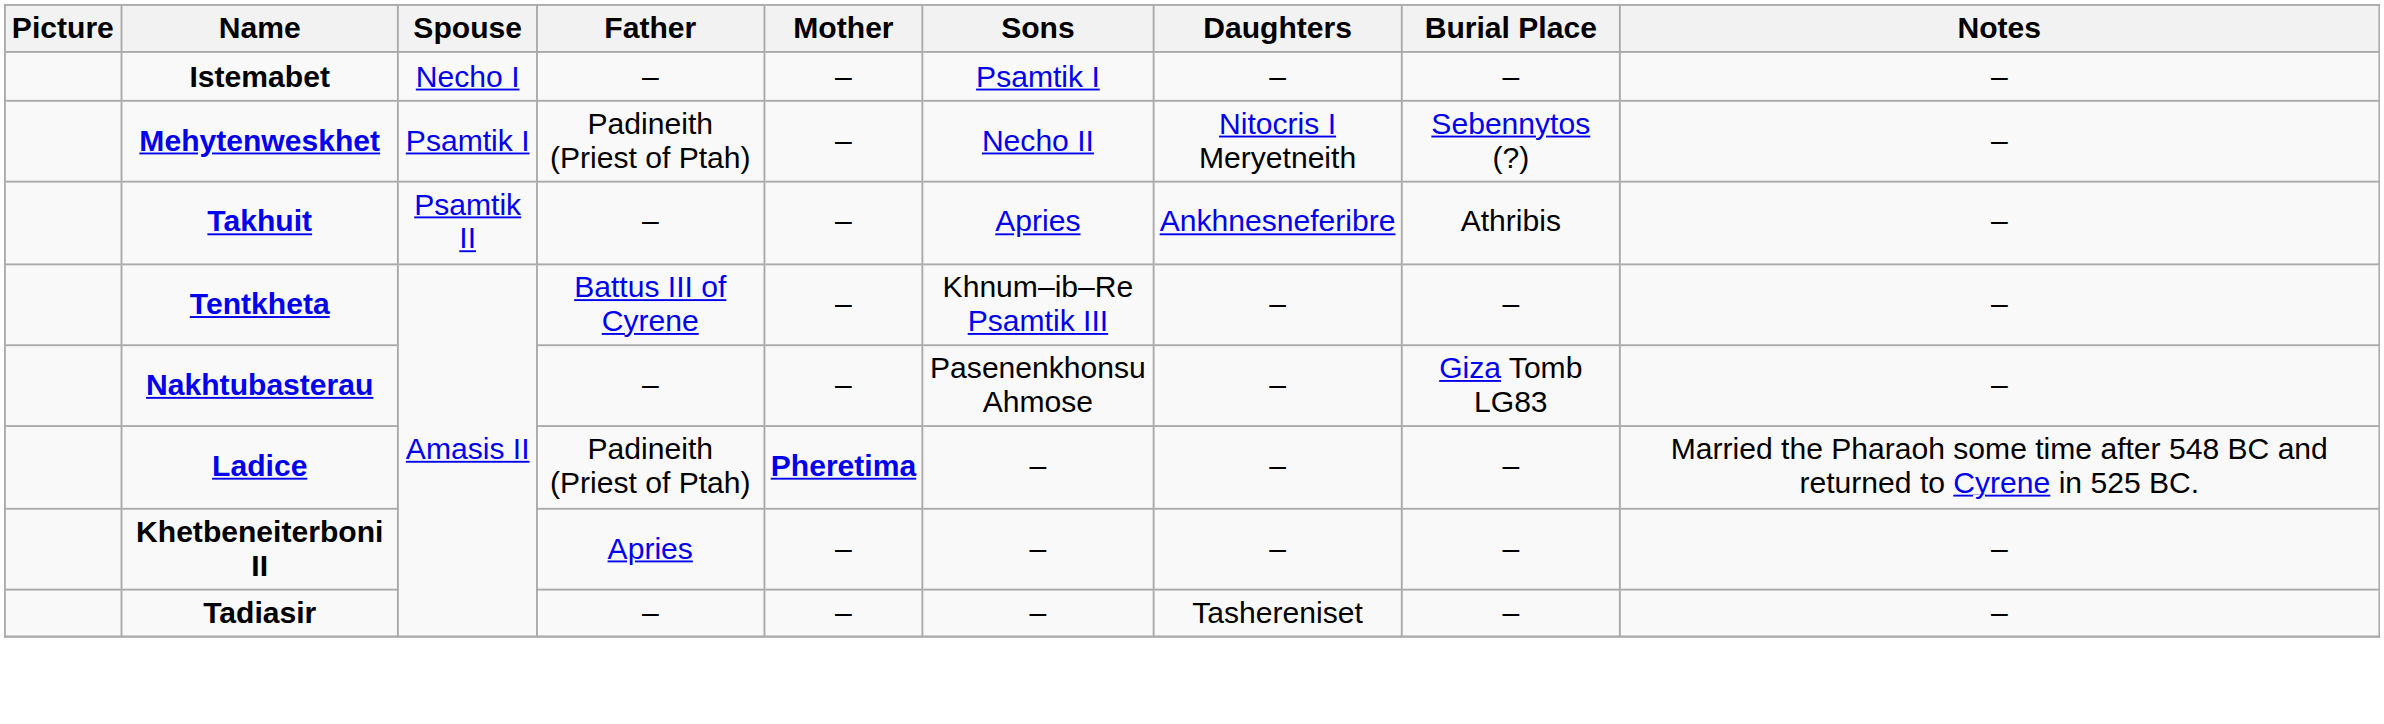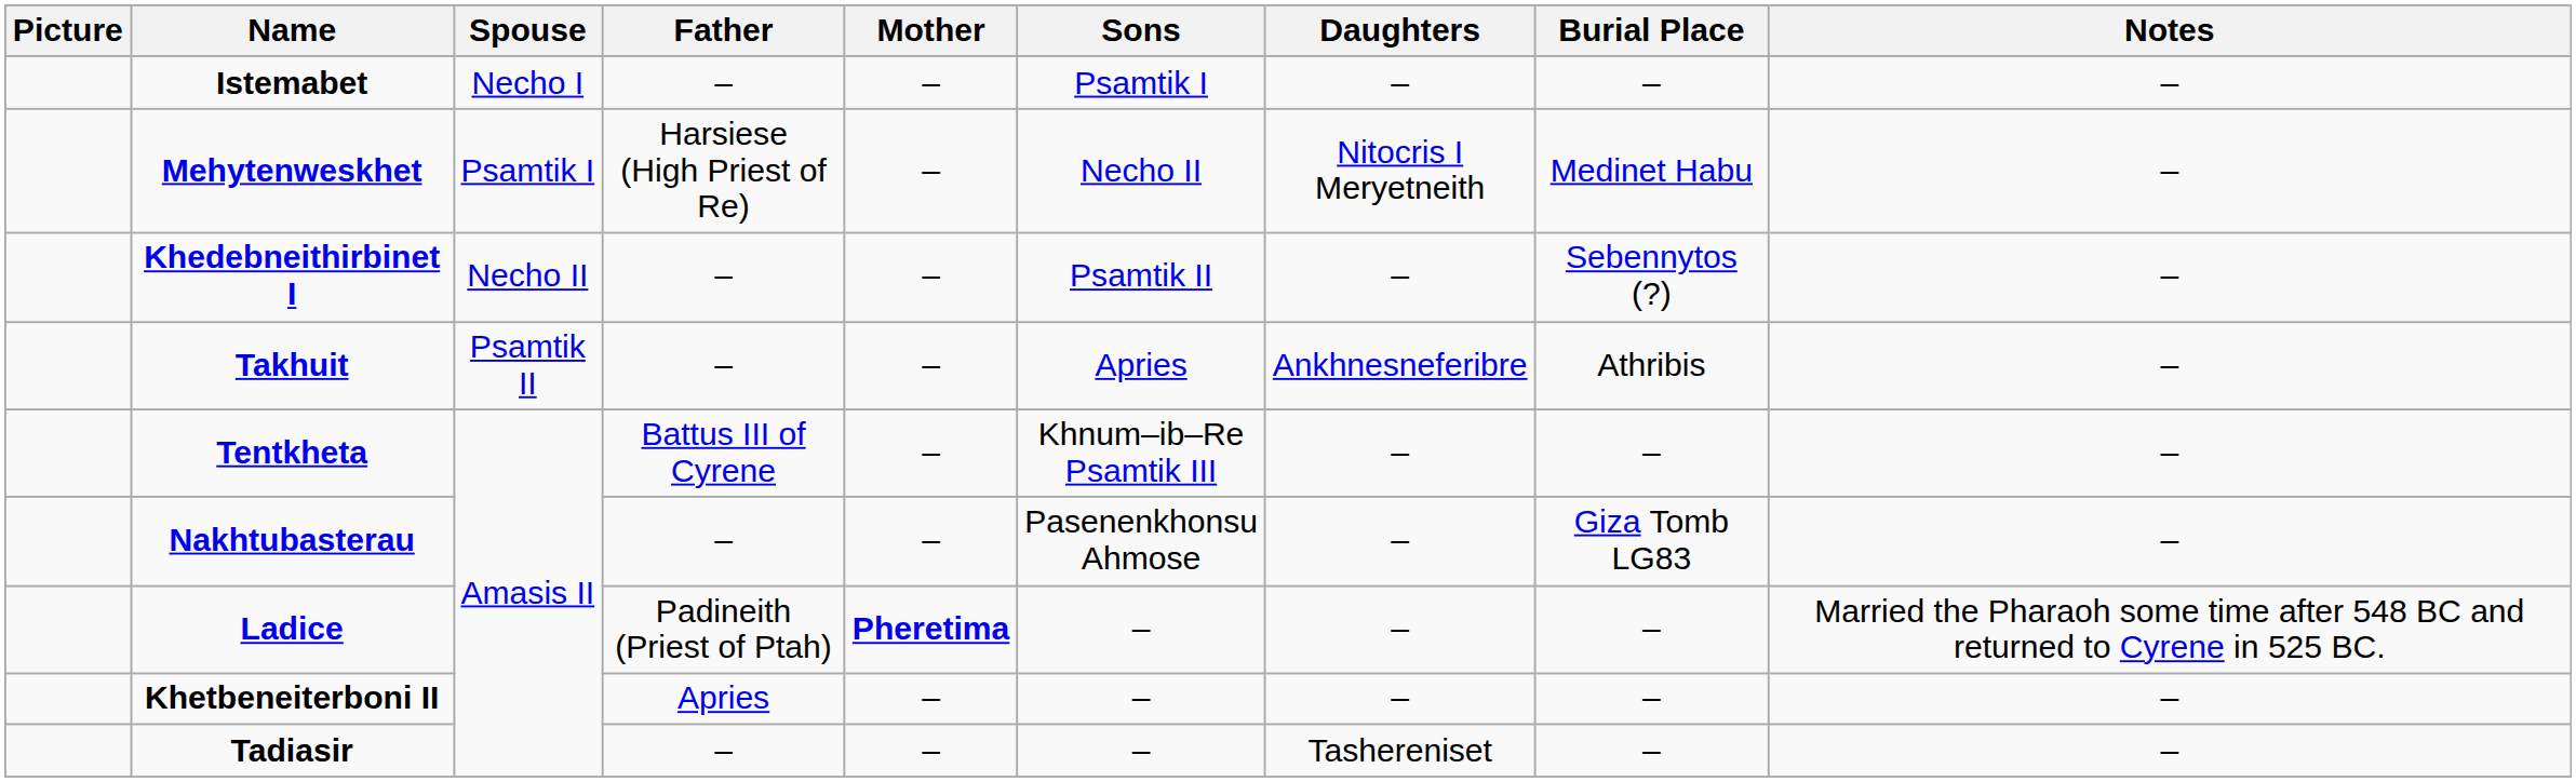Mehytenweskhet | Father: Padineith (Priest of Ptah) -> Harsiese (High Priest of Re)
Mehytenweskhet | Burial Place: Sebennytos (?) -> Medinet Habu
+ row: Khedebneithirbinet I | Necho II | – | – | Psamtik II | – | Sebennytos (?) | –
